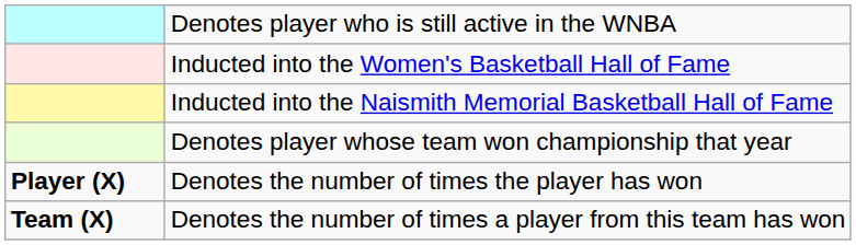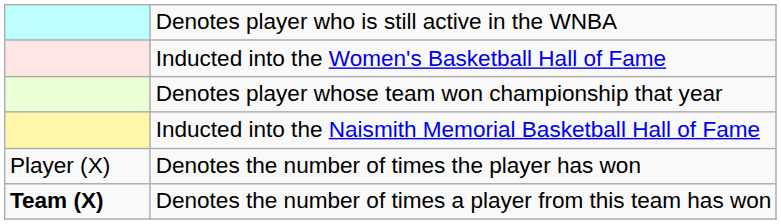rows swapped: Inducted into the Naismith Memorial Basketball Hall of Fame <-> Denotes player whose team won championship that year
Denotes the number of times the player has won | column 1: bold -> normal
